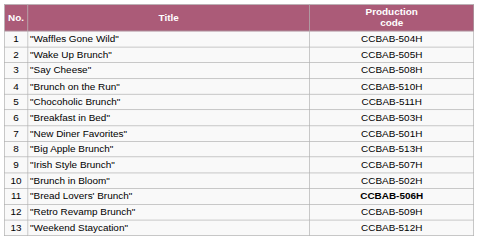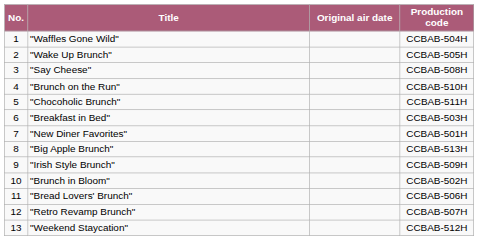+ column: Original air date
"Irish Style Brunch" | Production code: CCBAB-507H -> CCBAB-509H
"Bread Lovers' Brunch" | Production code: bold -> normal
"Retro Revamp Brunch" | Production code: CCBAB-509H -> CCBAB-507H
